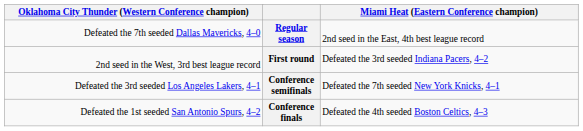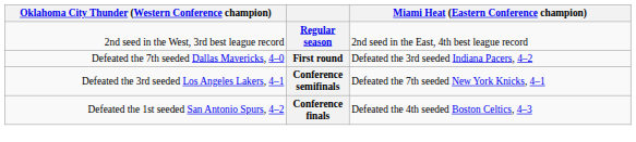Regular season | column 1: Defeated the 7th seeded Dallas Mavericks, 4–0 -> 2nd seed in the West, 3rd best league record
First round | column 1: 2nd seed in the West, 3rd best league record -> Defeated the 7th seeded Dallas Mavericks, 4–0
